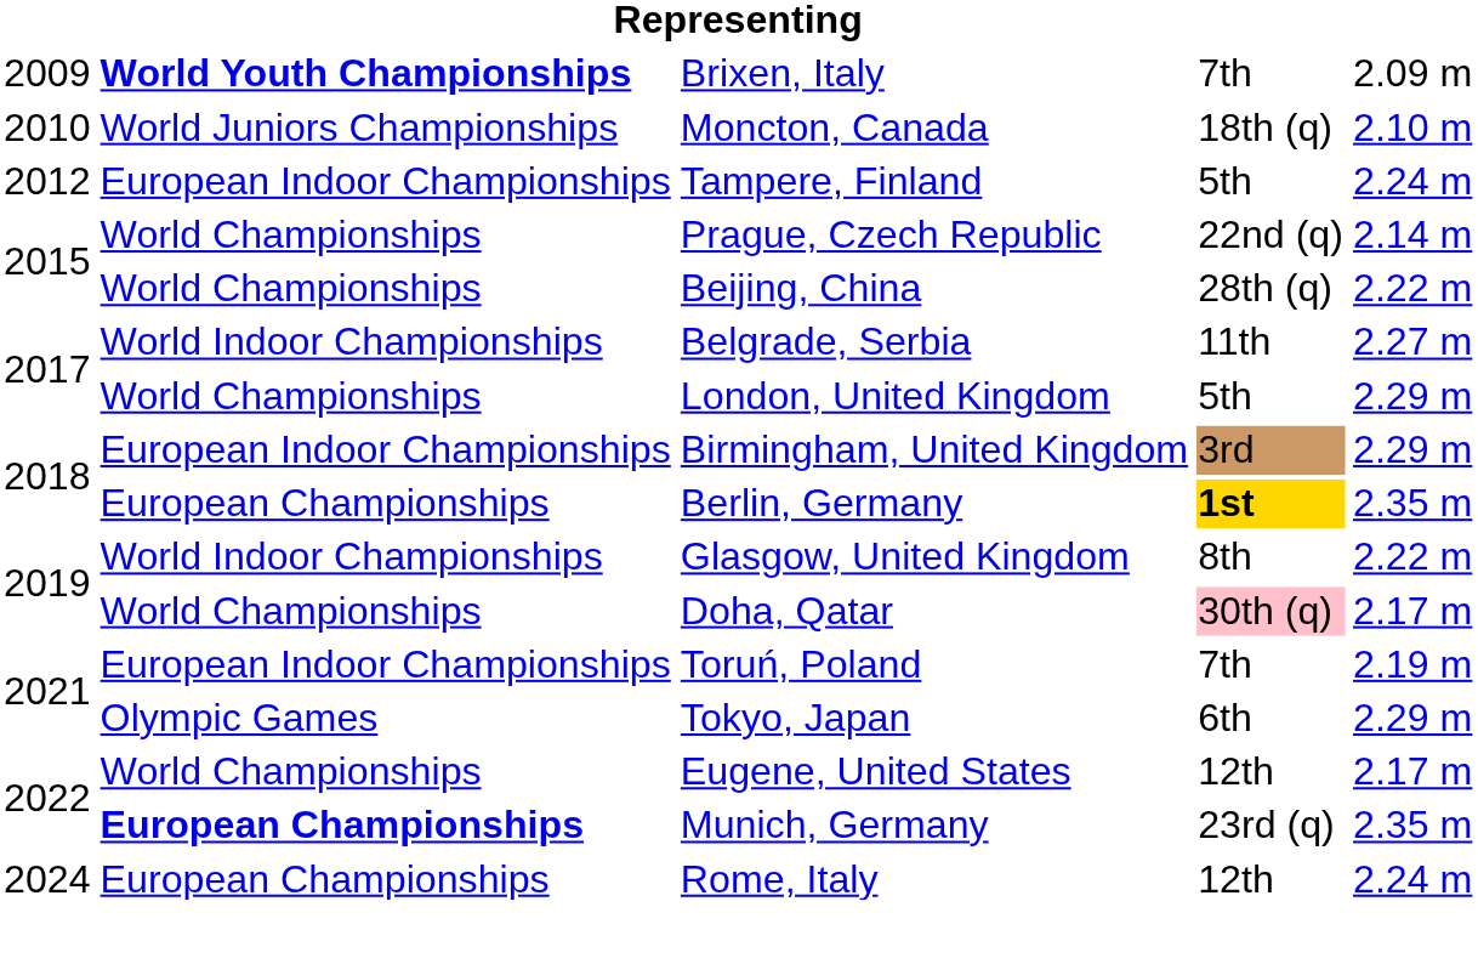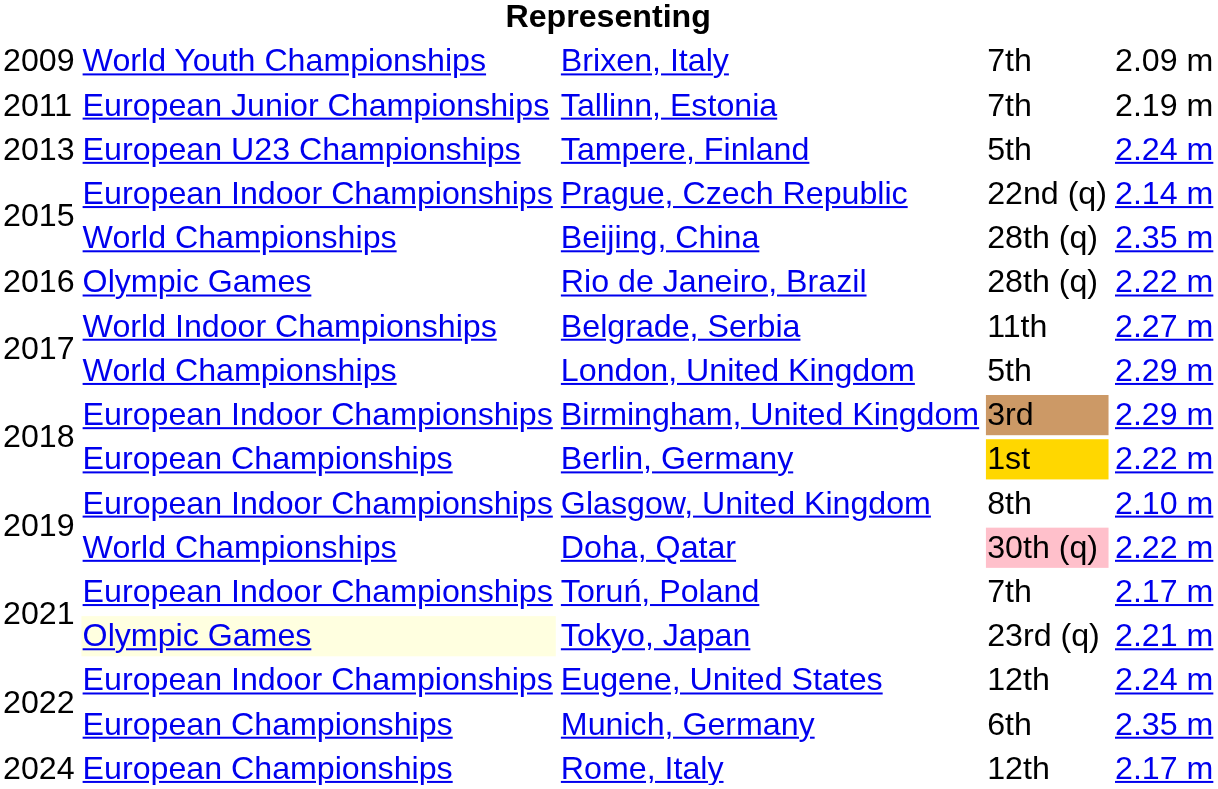Brixen, Italy | column 2: bold -> normal
- row: 2010 | World Juniors Championships | Moncton, Canada | 18th (q) | 2.10 m
+ row: 2011 | European Junior Championships | Tallinn, Estonia | 7th | 2.19 m
Tampere, Finland | column 1: 2012 -> 2013
Tampere, Finland | column 2: European Indoor Championships -> European U23 Championships
Prague, Czech Republic | column 2: World Championships -> European Indoor Championships
Beijing, China | column 5: 2.22 m -> 2.35 m
+ row: 2016 | Olympic Games | Rio de Janeiro, Brazil | 28th (q) | 2.22 m
Berlin, Germany | column 4: bold -> normal
Berlin, Germany | column 5: 2.35 m -> 2.22 m
Glasgow, United Kingdom | column 2: World Indoor Championships -> European Indoor Championships
Glasgow, United Kingdom | column 5: 2.22 m -> 2.10 m
Doha, Qatar | column 5: 2.17 m -> 2.22 m
Toruń, Poland | column 5: 2.19 m -> 2.17 m
Tokyo, Japan | column 2: no background -> lightyellow background
Tokyo, Japan | column 4: 6th -> 23rd (q)
Tokyo, Japan | column 5: 2.29 m -> 2.21 m
Eugene, United States | column 2: World Championships -> European Indoor Championships
Eugene, United States | column 5: 2.17 m -> 2.24 m
Munich, Germany | column 2: bold -> normal
Munich, Germany | column 4: 23rd (q) -> 6th
Rome, Italy | column 5: 2.24 m -> 2.17 m
